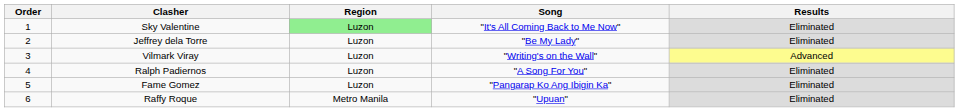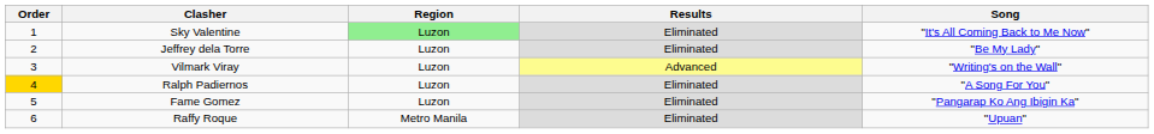columns swapped: Song <-> Results
Ralph Padiernos | Order: no background -> gold background
